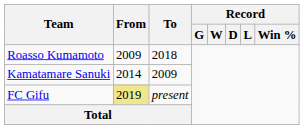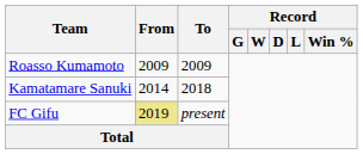Roasso Kumamoto | To: 2018 -> 2009
Kamatamare Sanuki | To: 2009 -> 2018
